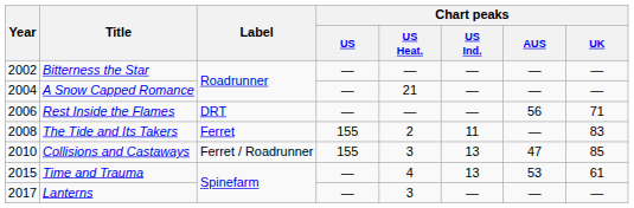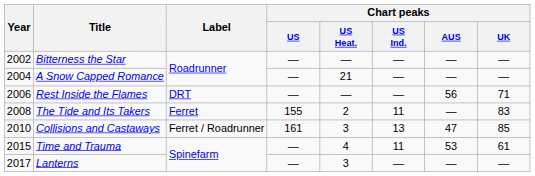Collisions and Castaways | Chart peaks / US: 155 -> 161
Time and Trauma | Chart peaks / US Ind.: 13 -> 11
